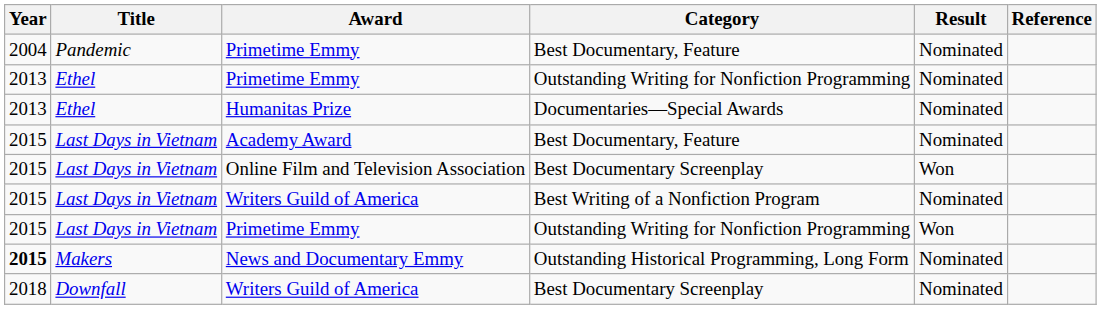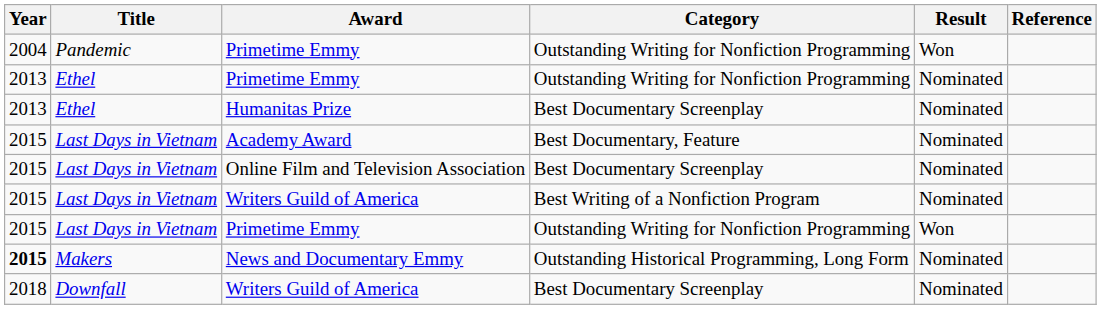Pandemic / Primetime Emmy | Category: Best Documentary, Feature -> Outstanding Writing for Nonfiction Programming
Pandemic / Primetime Emmy | Result: Nominated -> Won
Humanitas Prize | Category: Documentaries—Special Awards -> Best Documentary Screenplay
Online Film and Television Association | Result: Won -> Nominated
